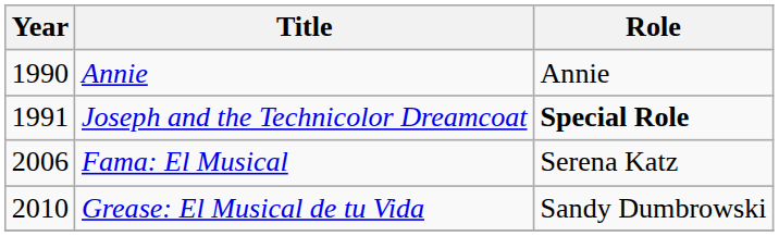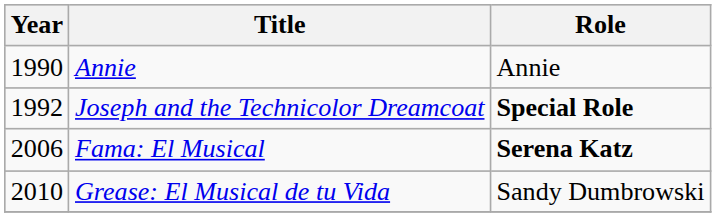Joseph and the Technicolor Dreamcoat | Year: 1991 -> 1992
Fama: El Musical | Role: normal -> bold
